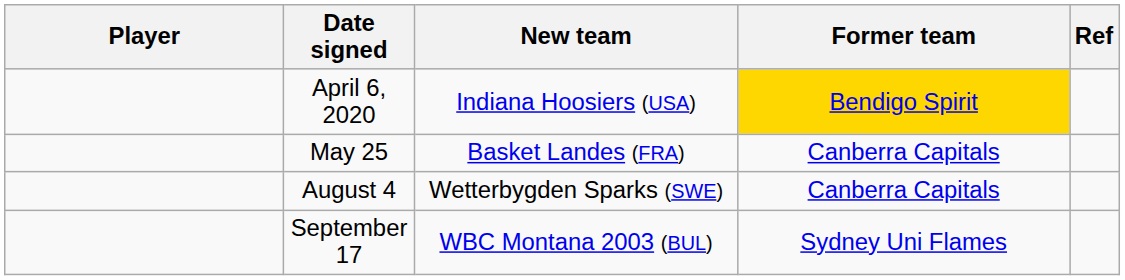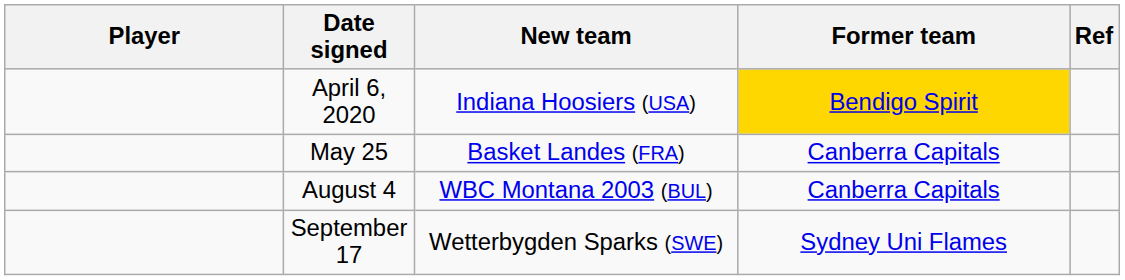August 4 | New team: Wetterbygden Sparks (SWE) -> WBC Montana 2003 (BUL)
September 17 | New team: WBC Montana 2003 (BUL) -> Wetterbygden Sparks (SWE)
